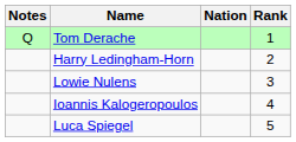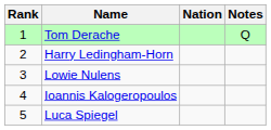columns swapped: Rank <-> Notes
